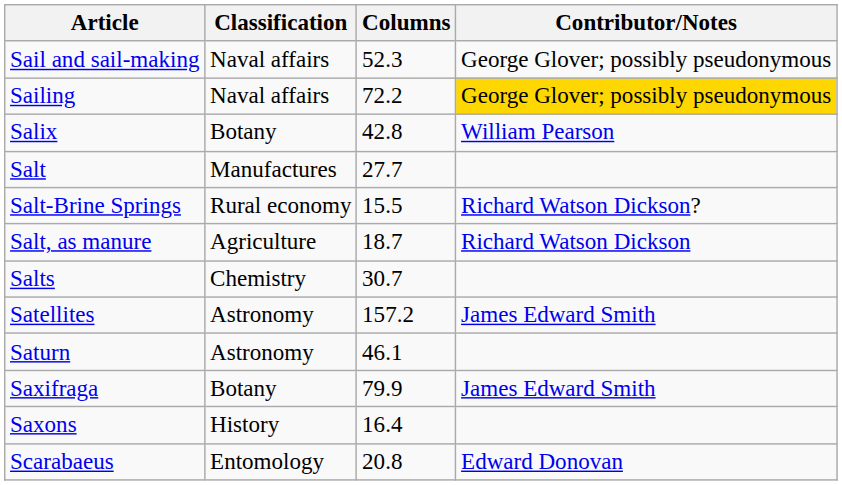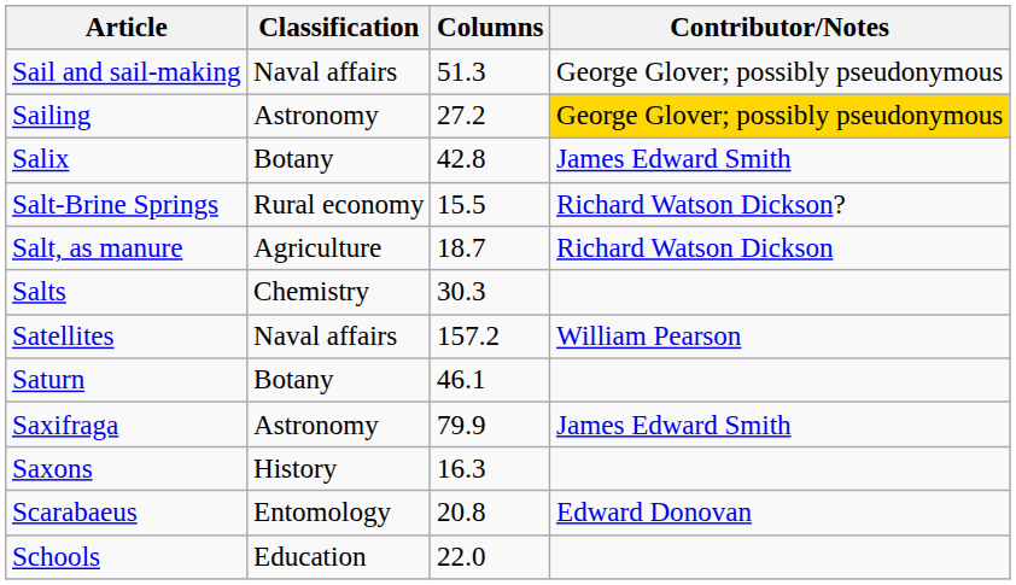Sail and sail-making | Columns: 52.3 -> 51.3
Sailing | Classification: Naval affairs -> Astronomy
Sailing | Columns: 72.2 -> 27.2
Salix | Contributor/Notes: William Pearson -> James Edward Smith
- row: Salt | Manufactures | 27.7
Salts | Columns: 30.7 -> 30.3
Satellites | Classification: Astronomy -> Naval affairs
Satellites | Contributor/Notes: James Edward Smith -> William Pearson
Saturn | Classification: Astronomy -> Botany
Saxifraga | Classification: Botany -> Astronomy
Saxons | Columns: 16.4 -> 16.3
+ row: Schools | Education | 22.0
